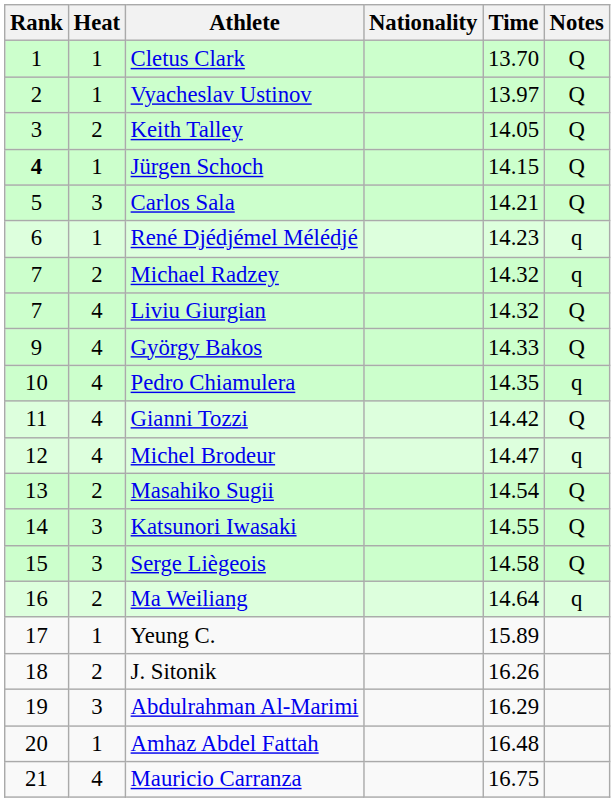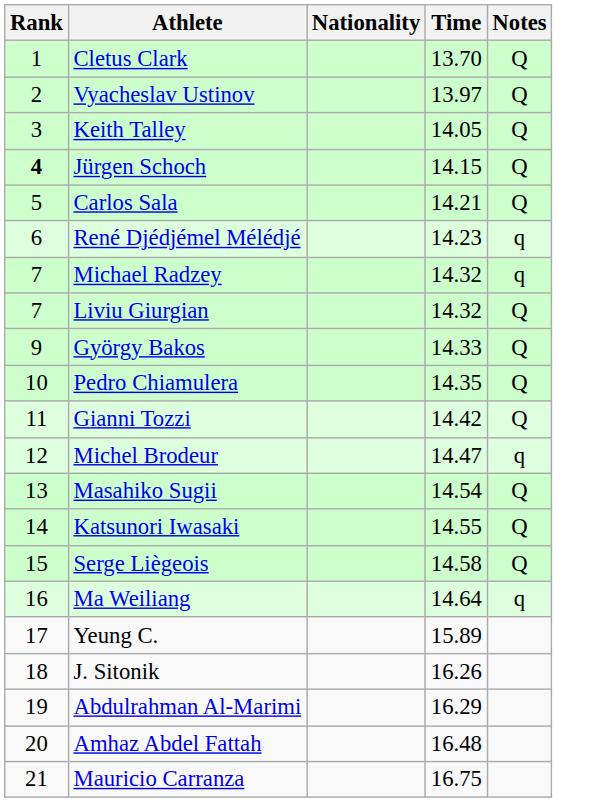- column: Heat | 1 | 1 | 2 | 1 | 3 | 1 | 2 | 4 | 4 | 4 | 4 | 4 | 2 | 3 | 3 | 2 | 1 | 2 | 3 | 1 | 4
Pedro Chiamulera | Notes: q -> Q
